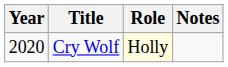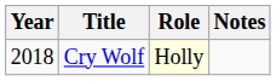Cry Wolf | Year: 2020 -> 2018
